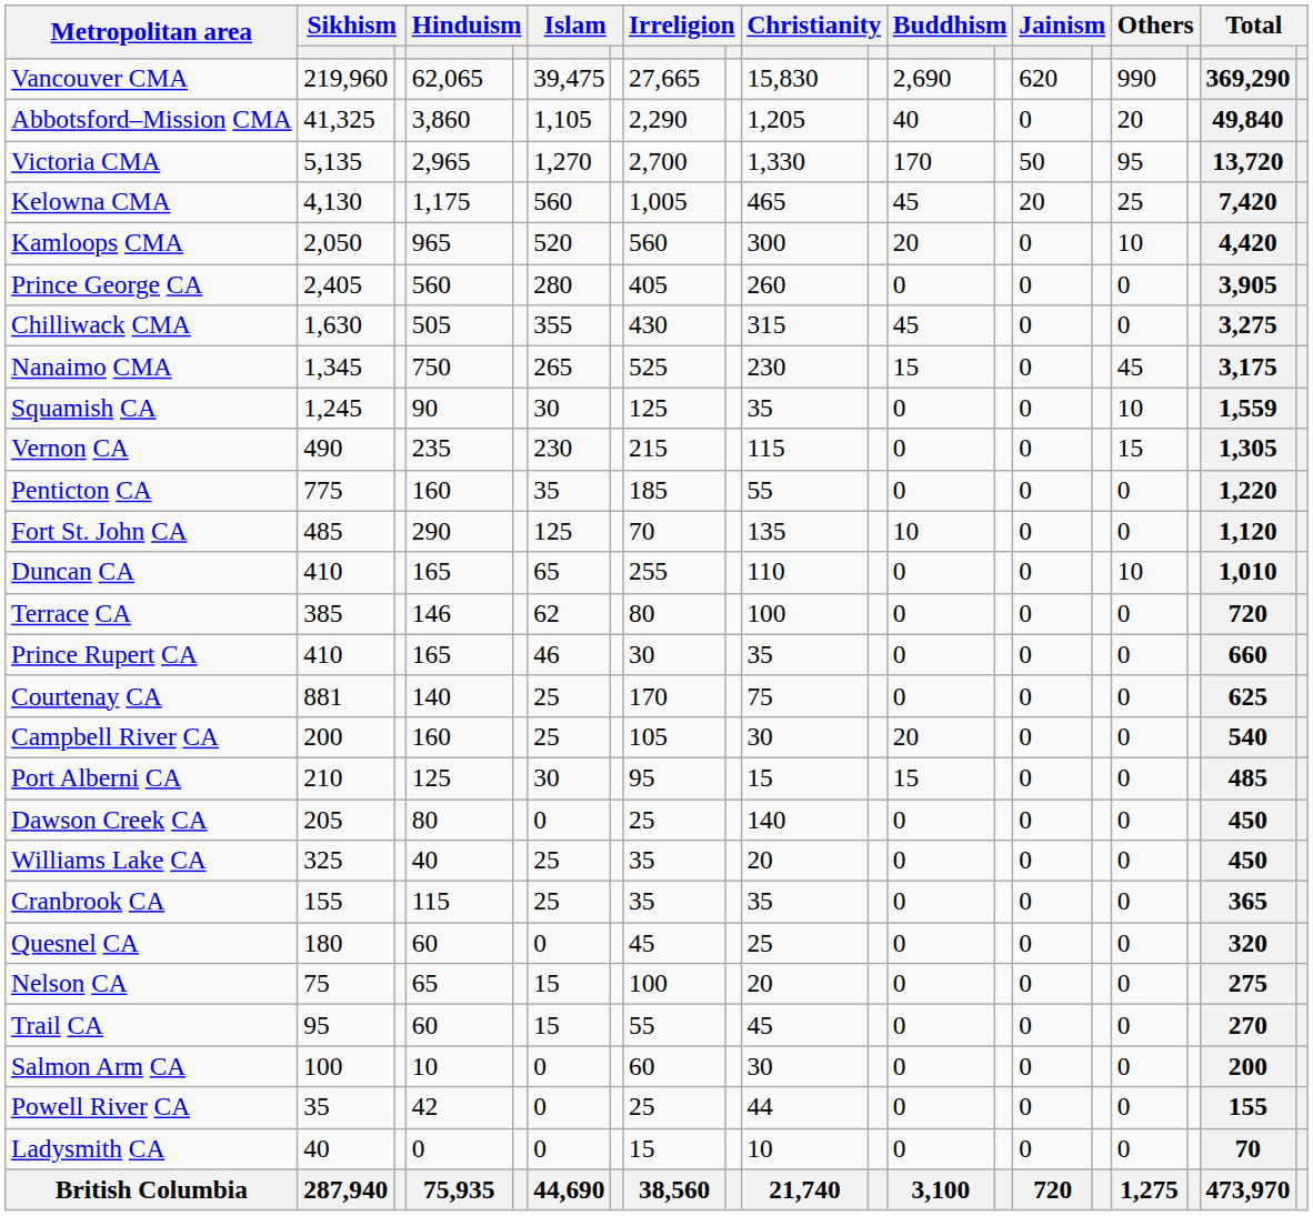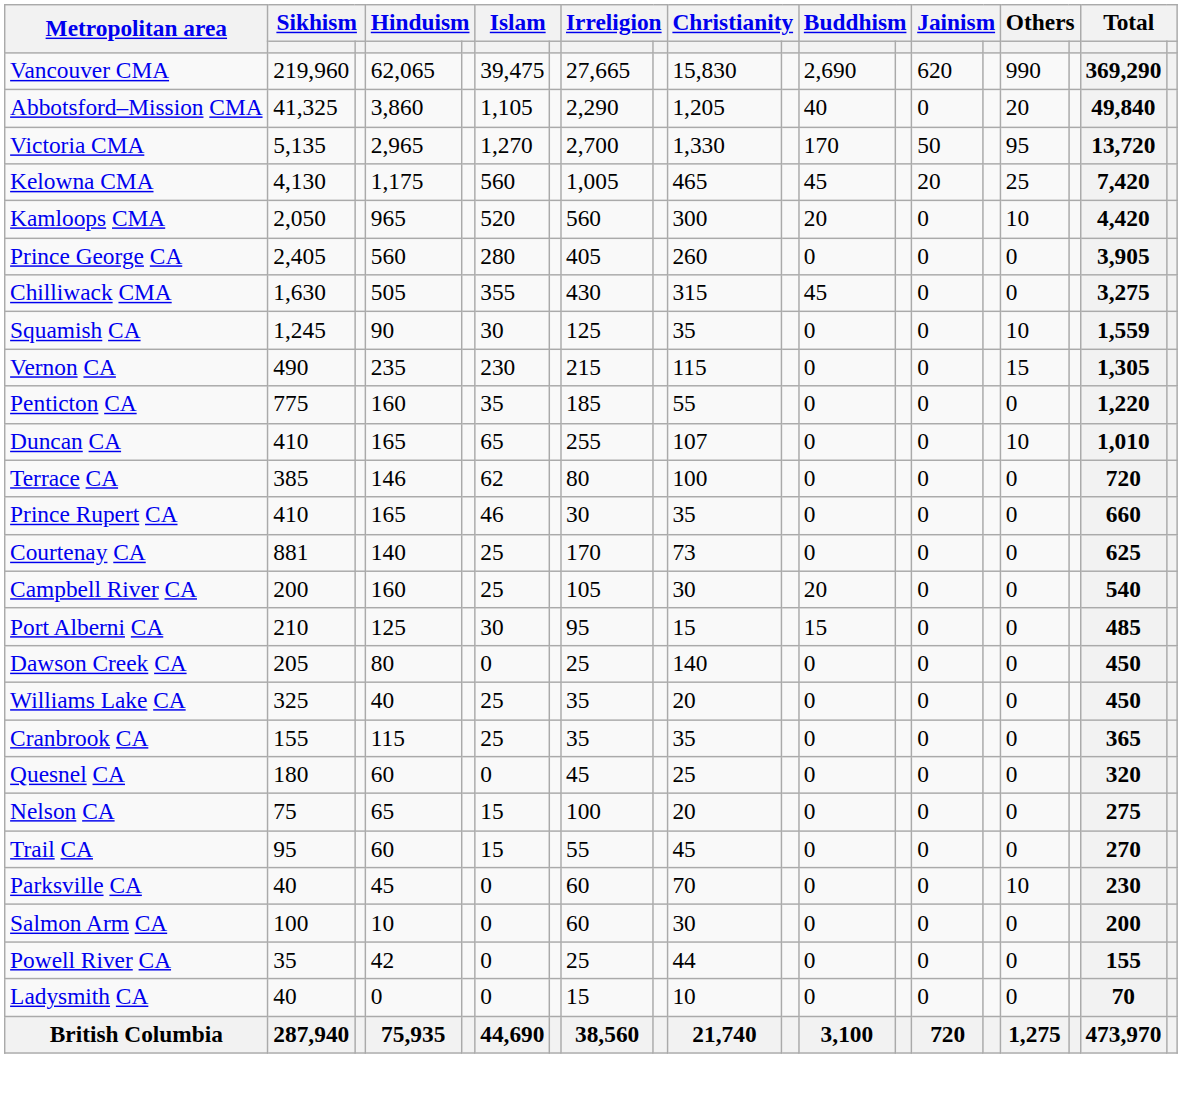- row: Nanaimo CMA | 1,345 | 750 | 265 | 525 | 230 | 15 | 0 | 45 | 3,175
- row: Fort St. John CA | 485 | 290 | 125 | 70 | 135 | 10 | 0 | 0 | 1,120
Duncan CA | column 10: 110 -> 107
Courtenay CA | column 10: 75 -> 73
+ row: Parksville CA | 40 | 45 | 0 | 60 | 70 | 0 | 0 | 10 | 230
